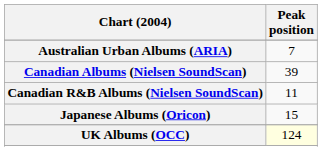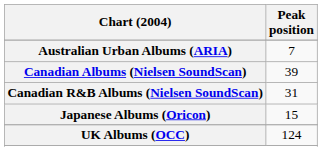Canadian R&B Albums (Nielsen SoundScan) | Peak position: 11 -> 31
UK Albums (OCC) | Peak position: lightyellow background -> no background
